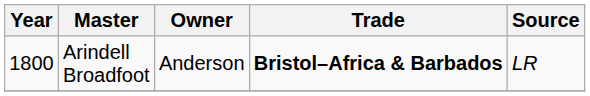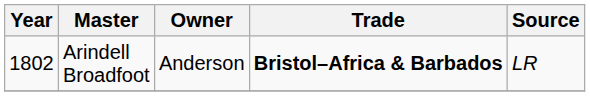Arindell Broadfoot | Year: 1800 -> 1802
